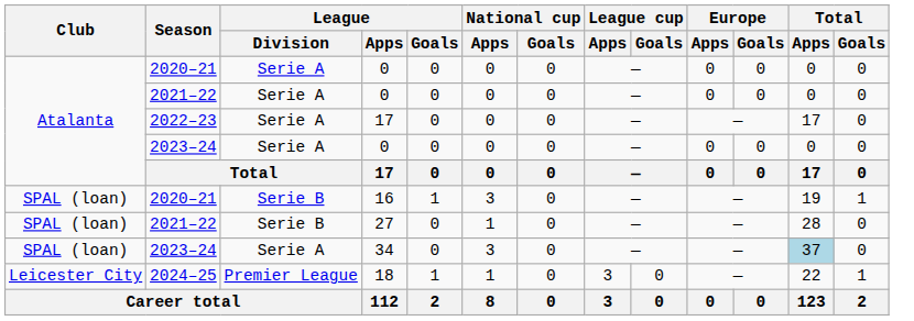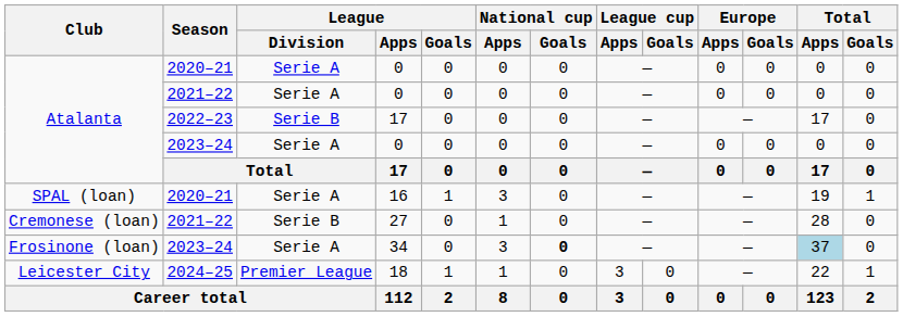2022–23 / 17 | League / Division: Serie A -> Serie B
16 | League / Division: Serie B -> Serie A
27 | Club: SPAL (loan) -> Cremonese (loan)
34 | Club: SPAL (loan) -> Frosinone (loan)
34 | National cup / Goals: normal -> bold
